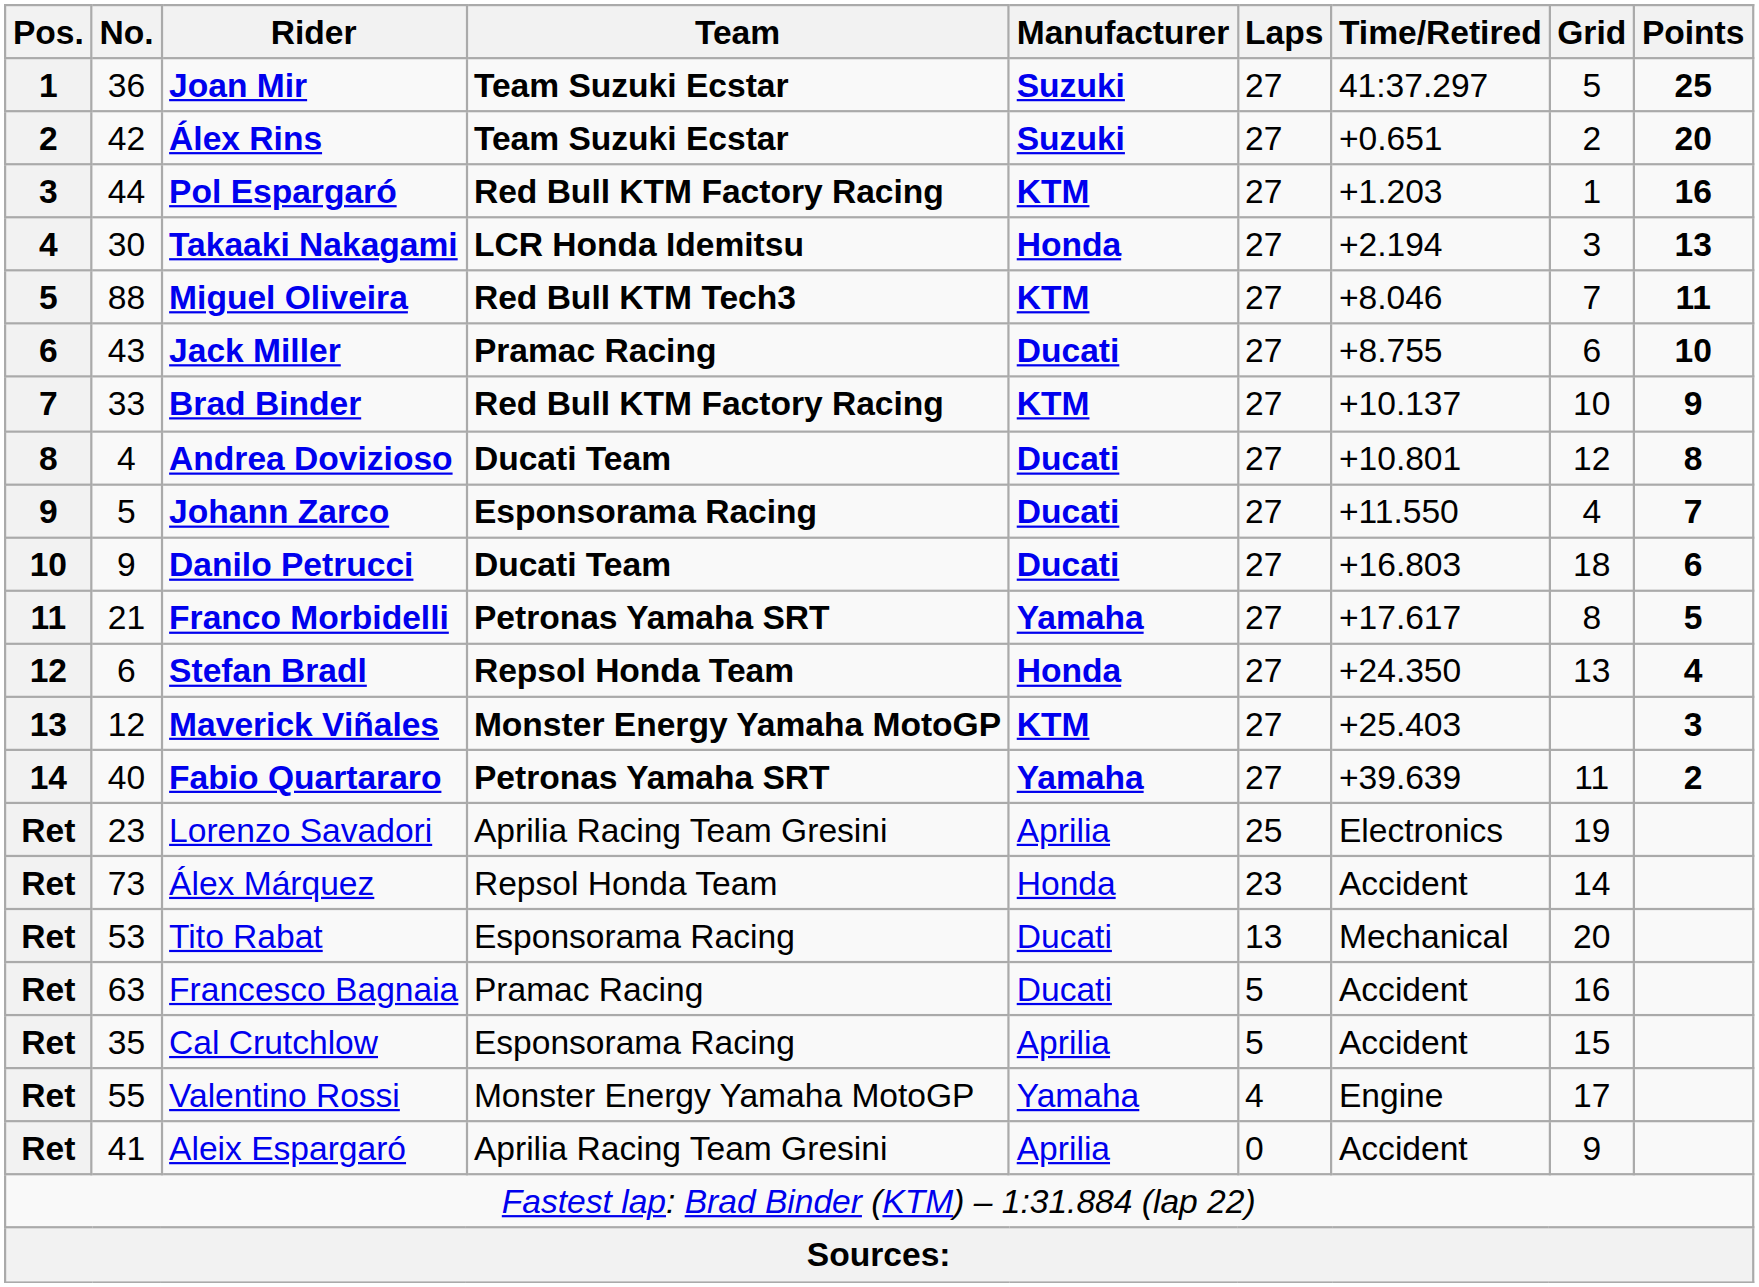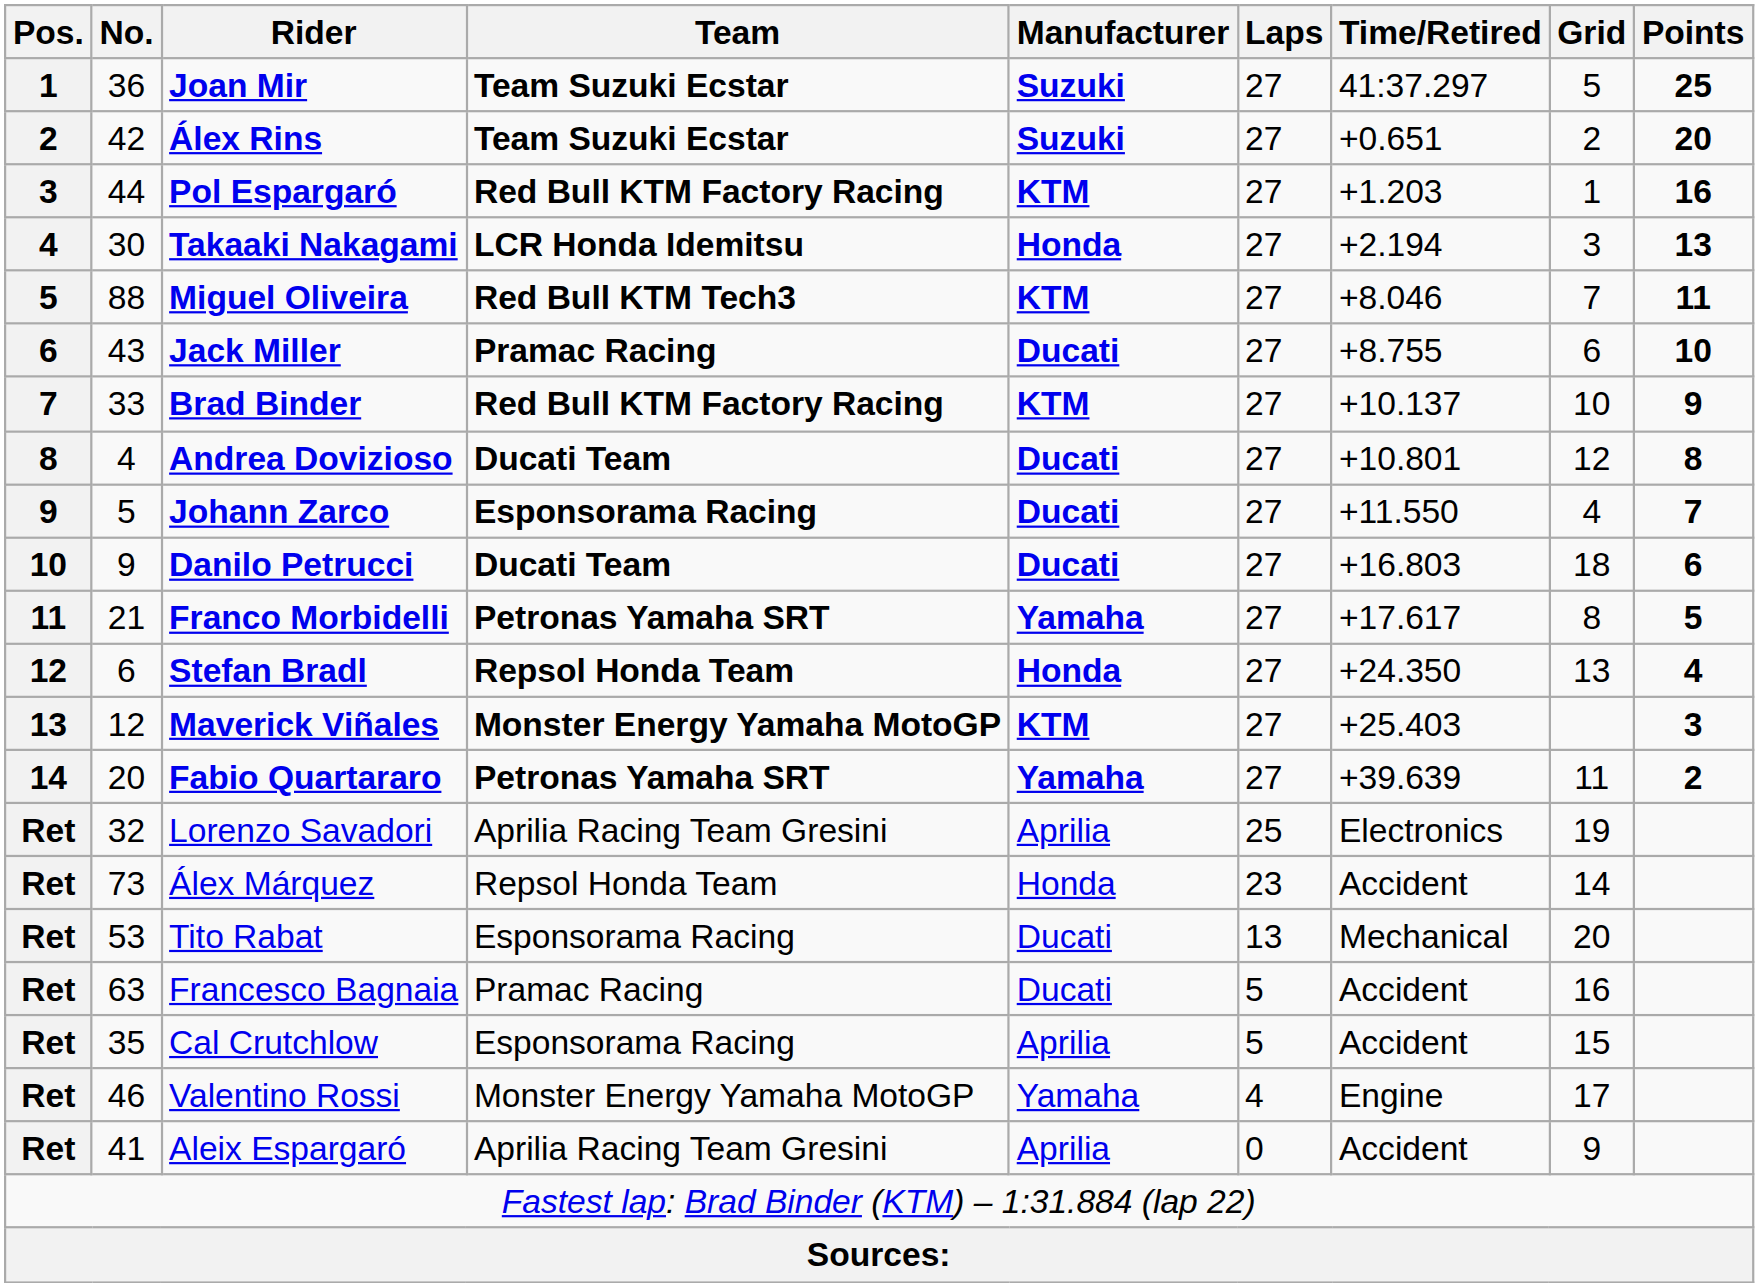Fabio Quartararo | No.: 40 -> 20
Lorenzo Savadori | No.: 23 -> 32
Valentino Rossi | No.: 55 -> 46
